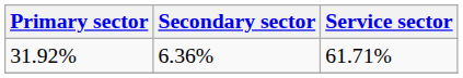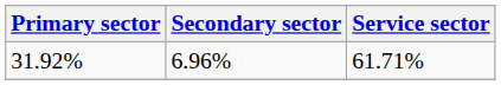31.92% | Secondary sector: 6.36% -> 6.96%
